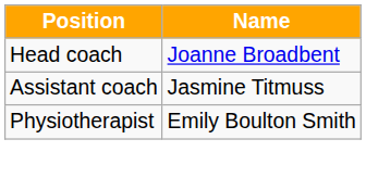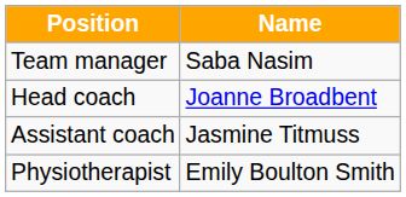+ row: Team manager | Saba Nasim
